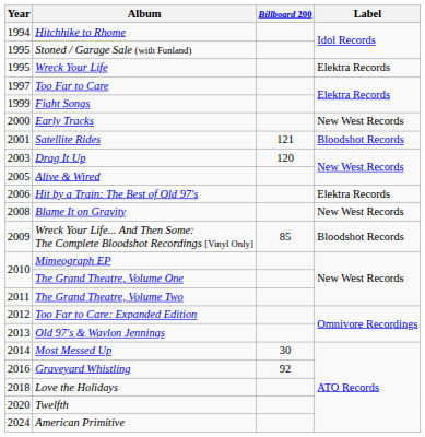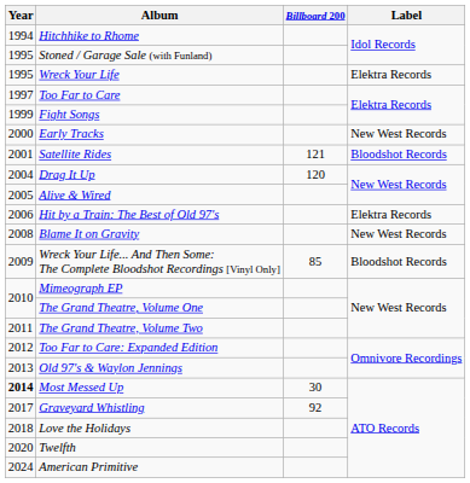Drag It Up | Year: 2003 -> 2004
Most Messed Up | Year: normal -> bold
Graveyard Whistling | Year: 2016 -> 2017
